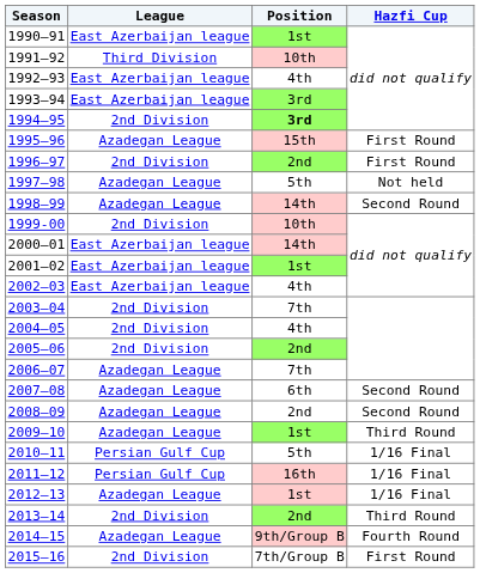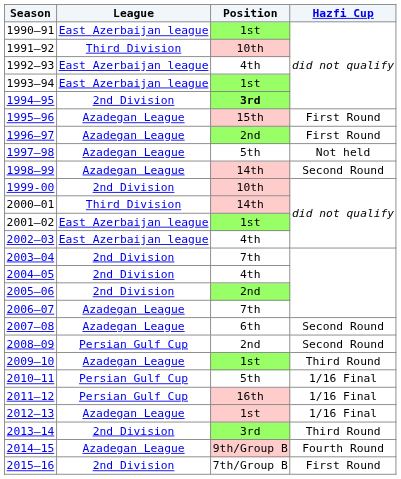1993–94 | Position: 3rd -> 1st
1996–97 | League: 2nd Division -> Azadegan League
2000–01 | League: East Azerbaijan league -> Third Division
2008–09 | League: Azadegan League -> Persian Gulf Cup
2013–14 | Position: 2nd -> 3rd
